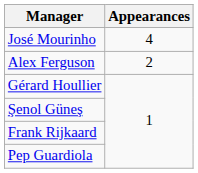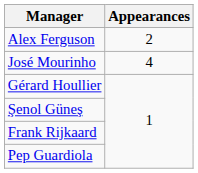rows swapped: José Mourinho <-> Alex Ferguson
